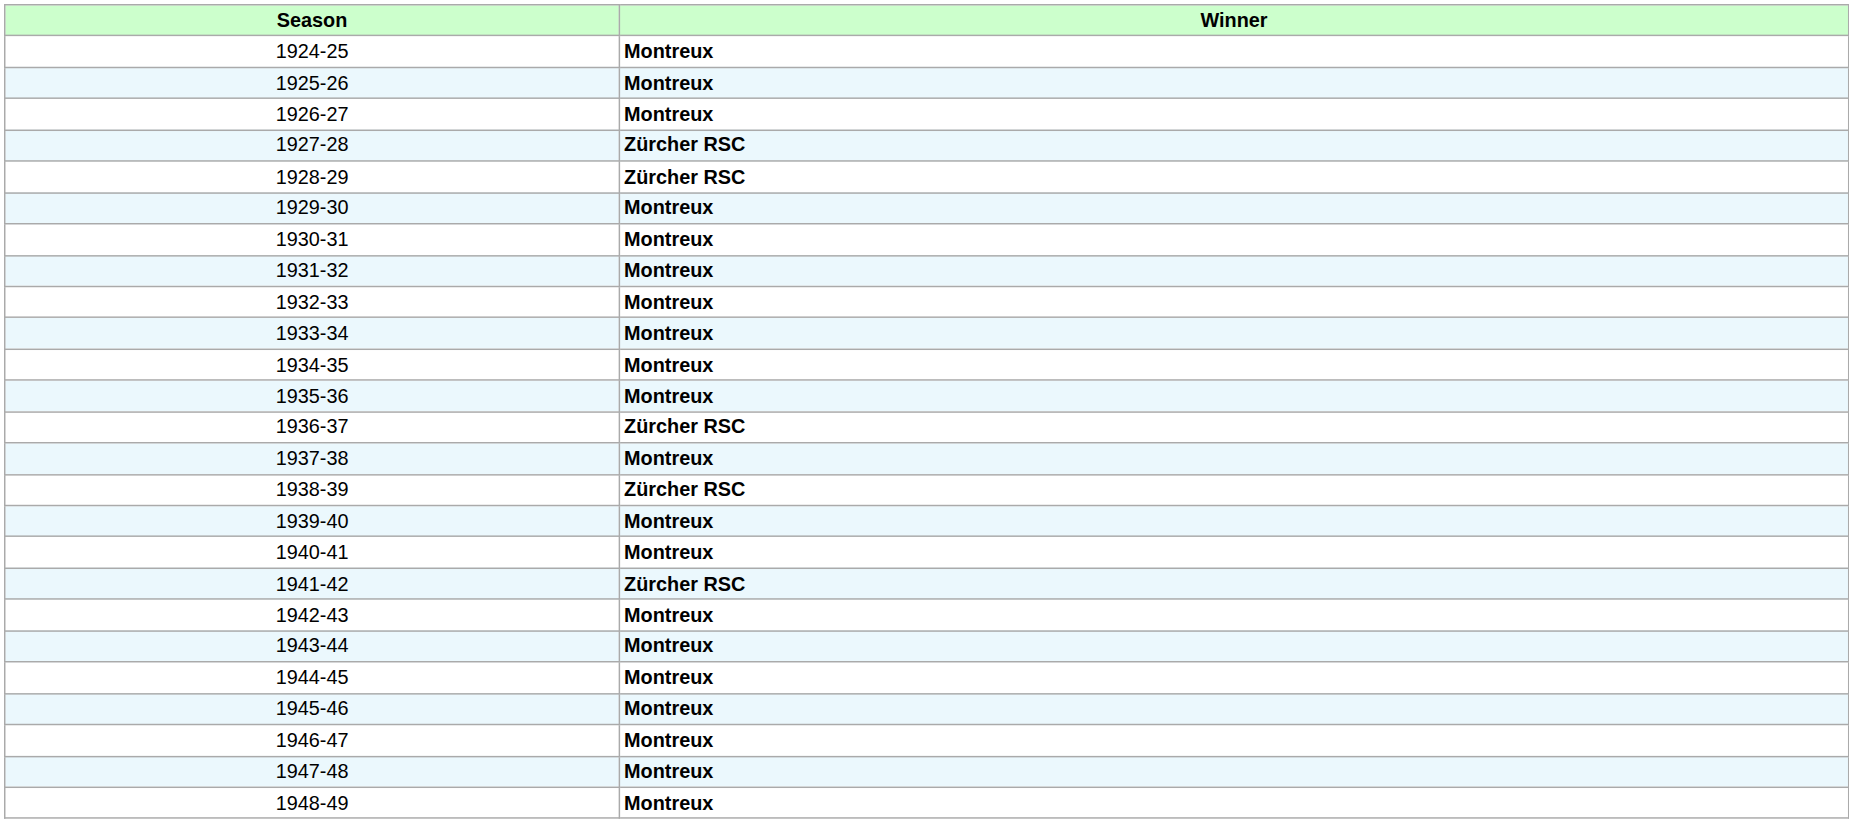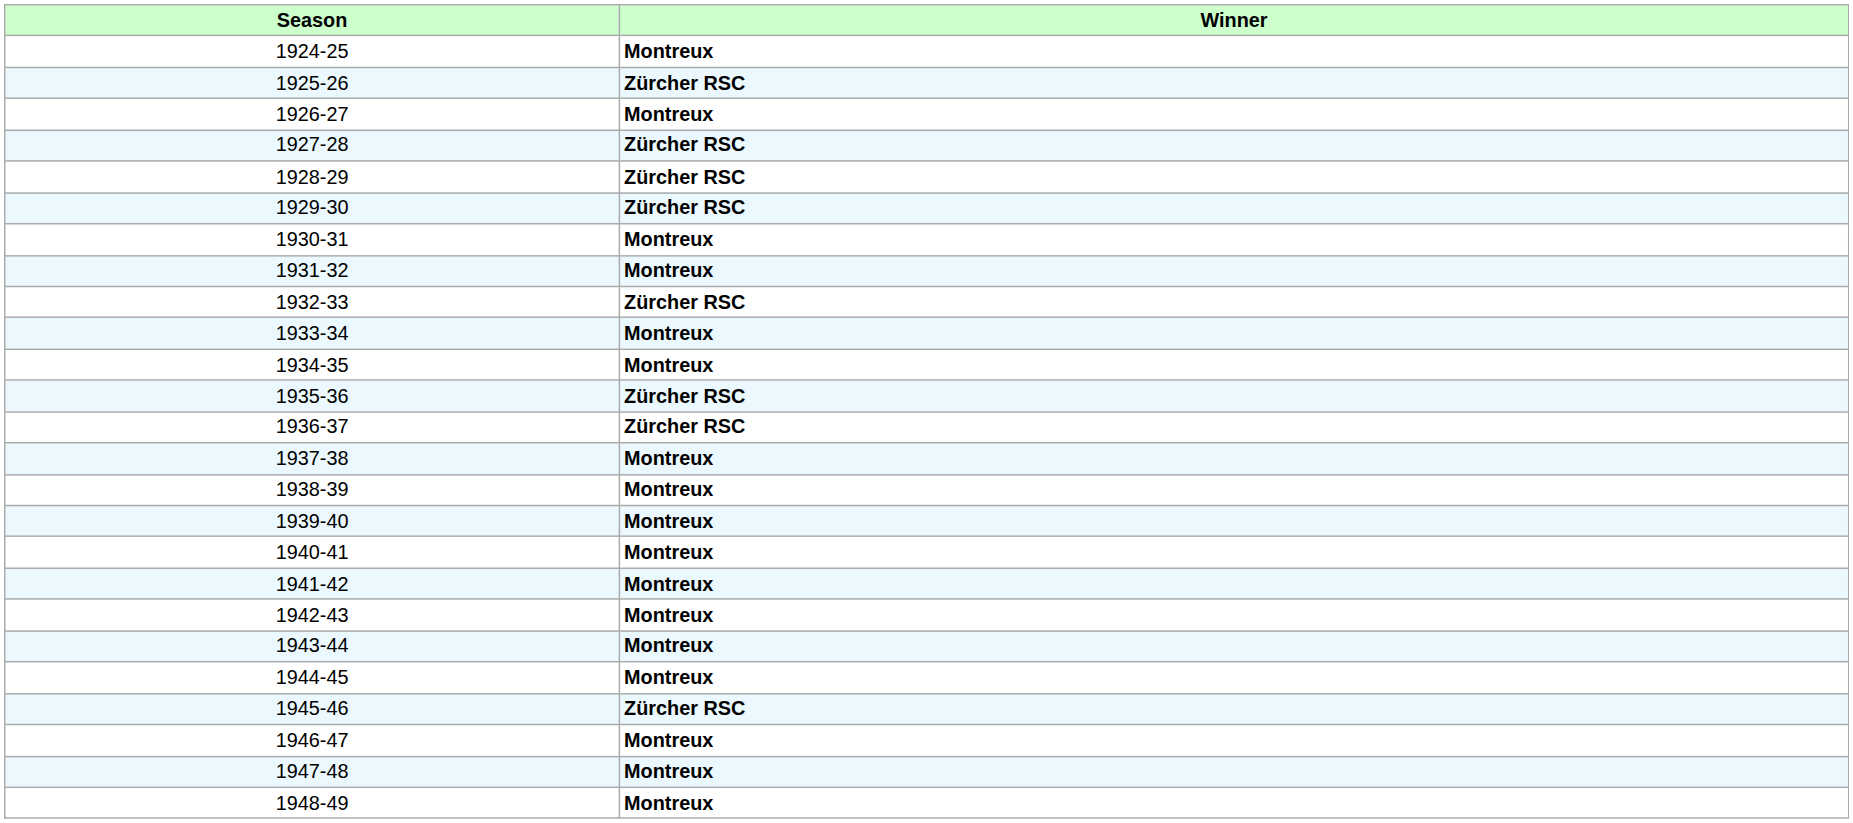1925-26 | Winner: Montreux -> Zürcher RSC
1929-30 | Winner: Montreux -> Zürcher RSC
1932-33 | Winner: Montreux -> Zürcher RSC
1935-36 | Winner: Montreux -> Zürcher RSC
1938-39 | Winner: Zürcher RSC -> Montreux
1941-42 | Winner: Zürcher RSC -> Montreux
1945-46 | Winner: Montreux -> Zürcher RSC
